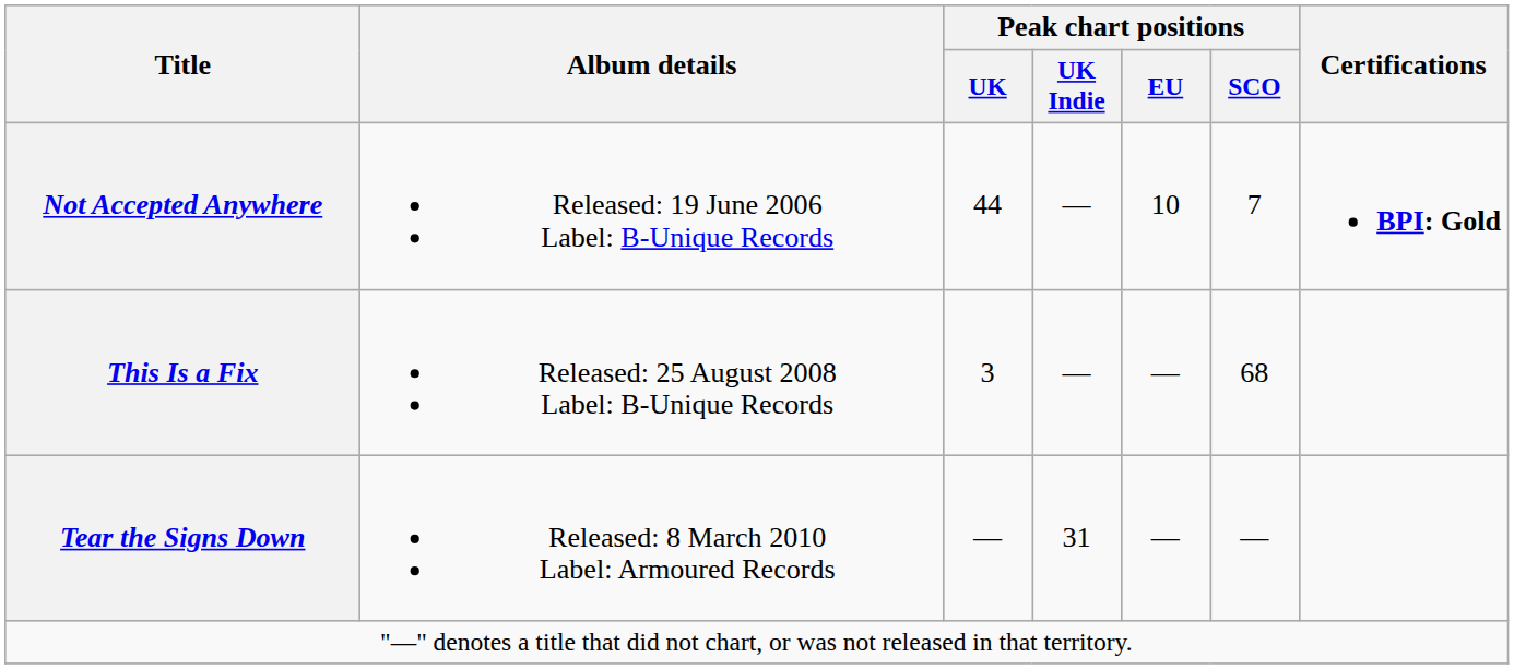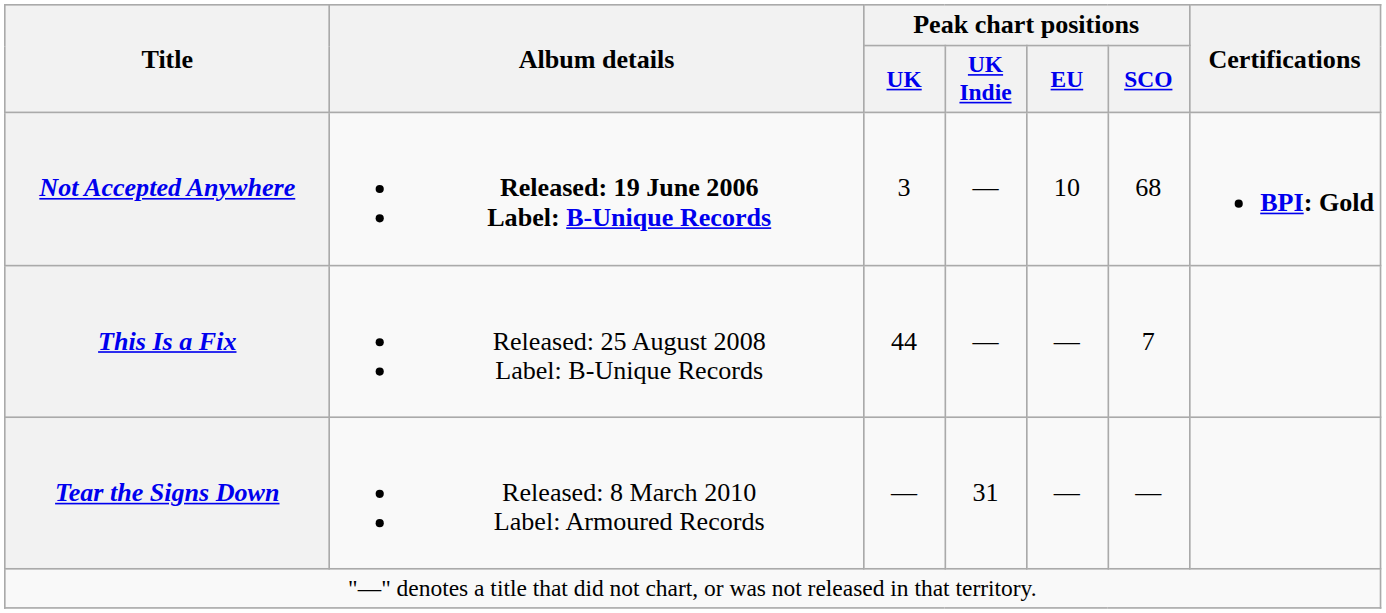Not Accepted Anywhere | Album details: normal -> bold
Not Accepted Anywhere | Peak chart positions / UK: 44 -> 3
Not Accepted Anywhere | Peak chart positions / SCO: 7 -> 68
This Is a Fix | Peak chart positions / UK: 3 -> 44
This Is a Fix | Peak chart positions / SCO: 68 -> 7
